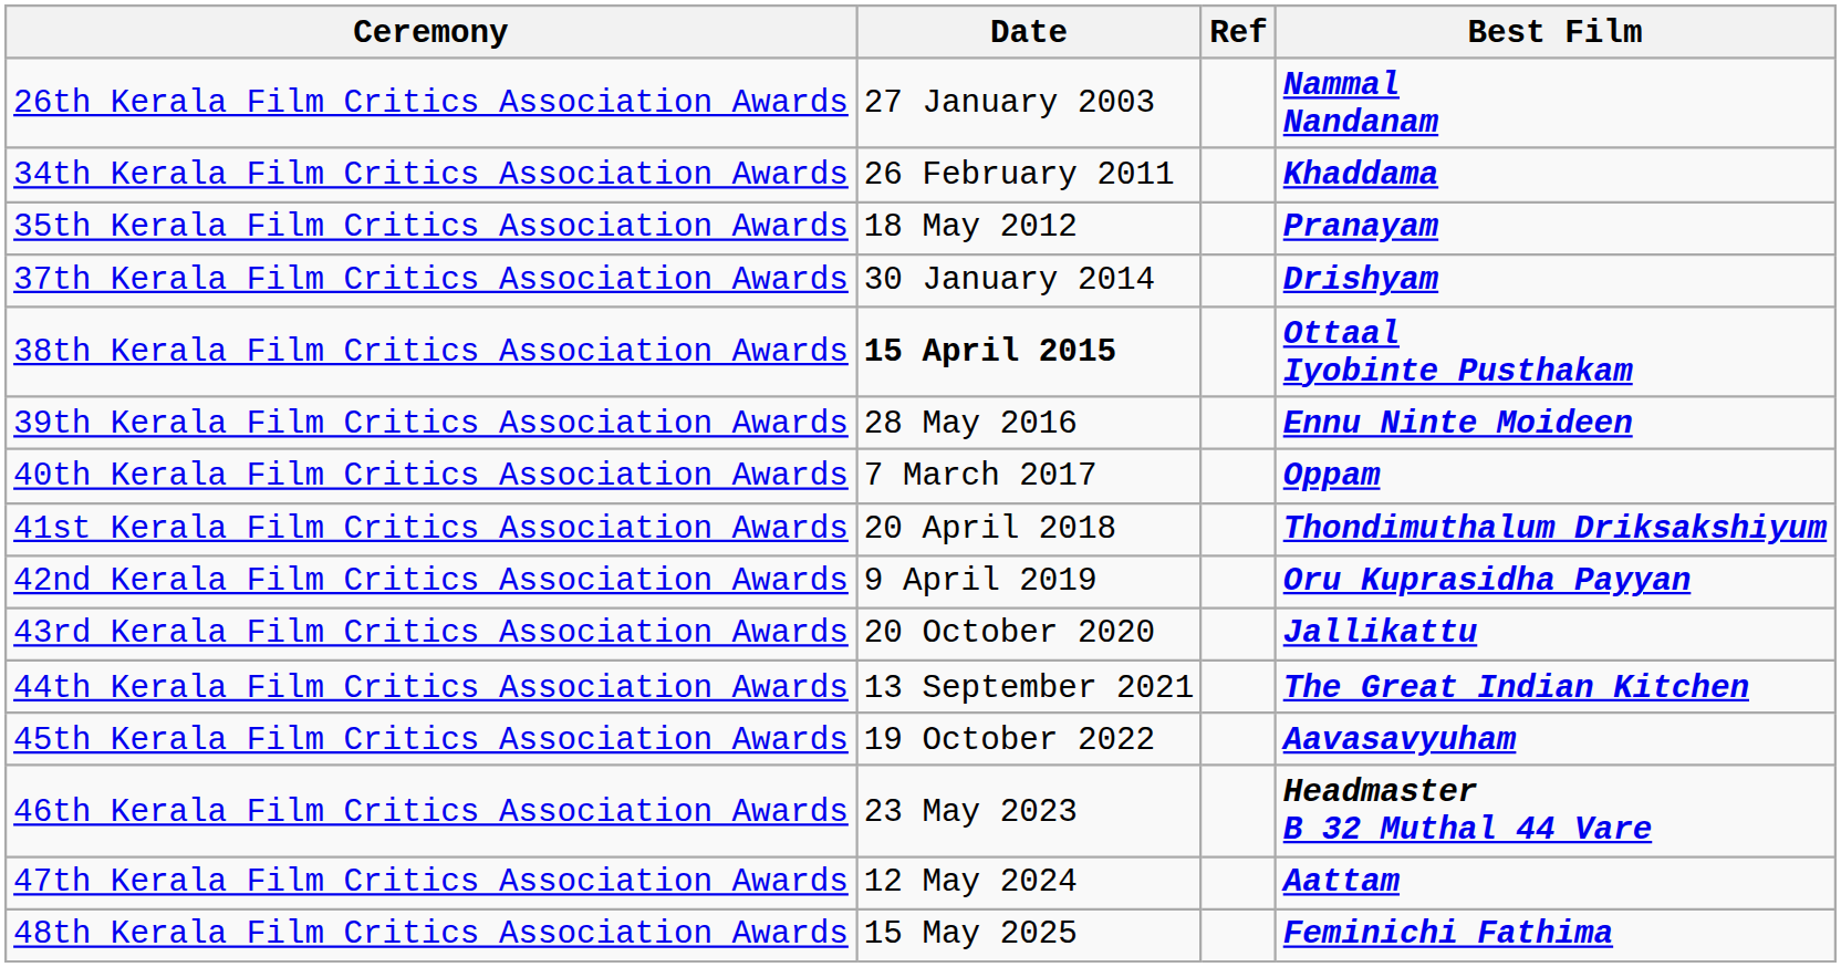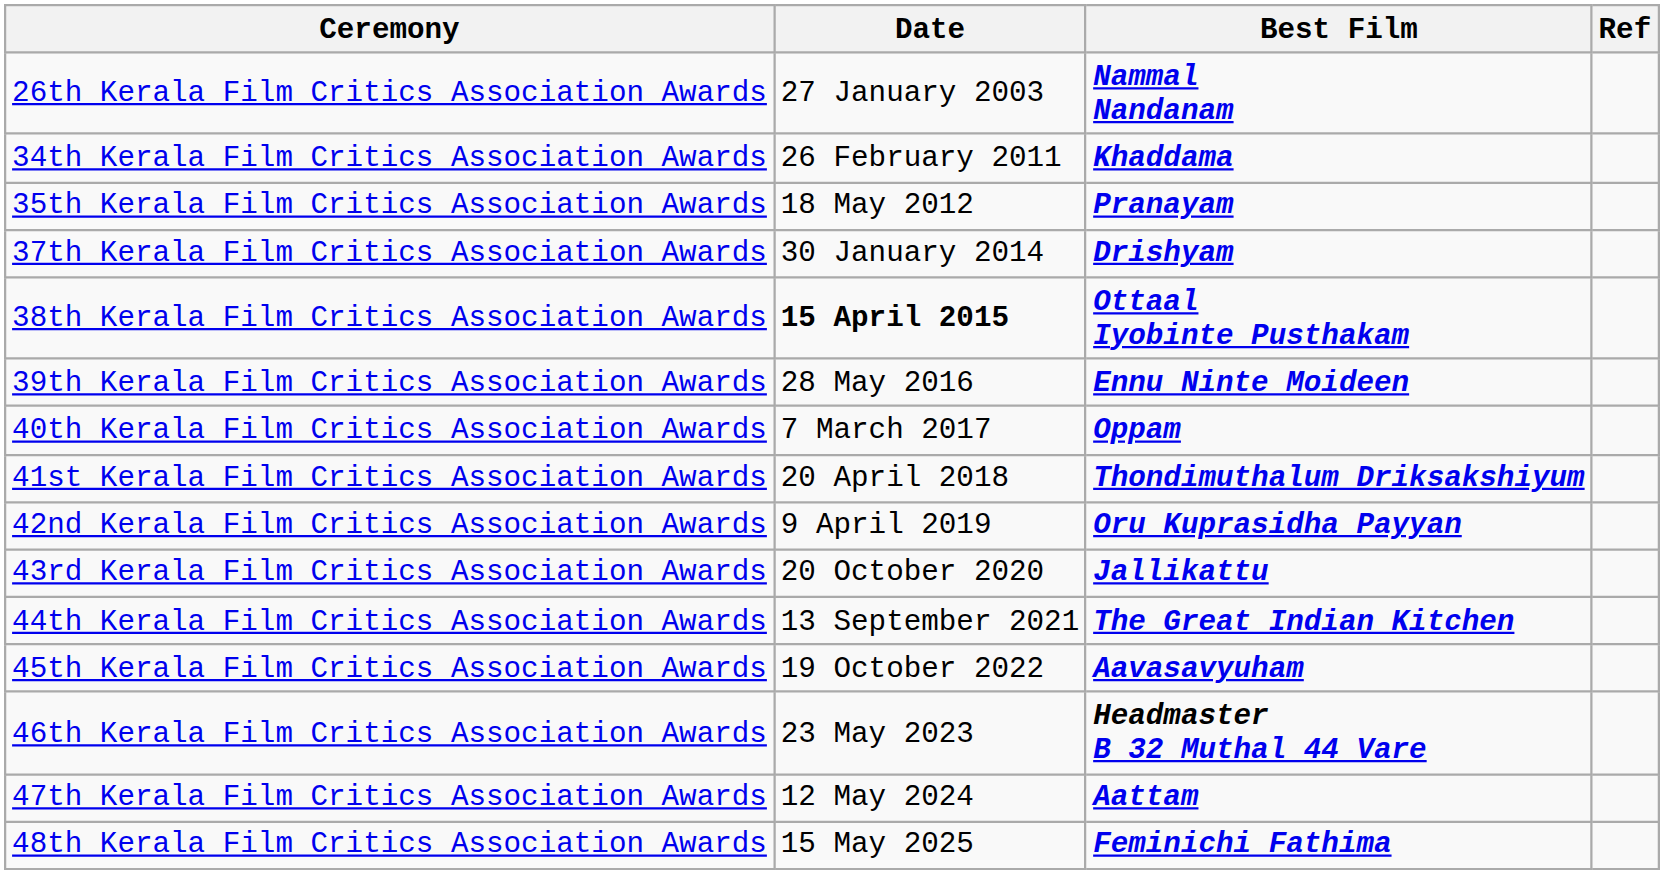columns swapped: Best Film <-> Ref
